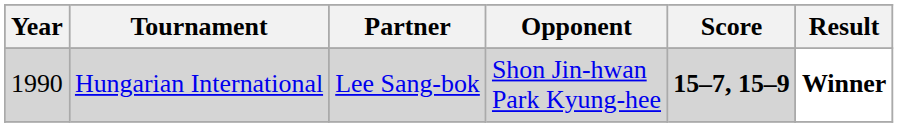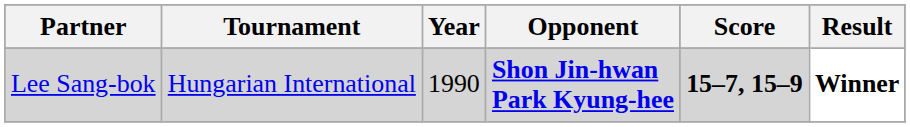columns swapped: Year <-> Partner
Hungarian International | Opponent: normal -> bold
